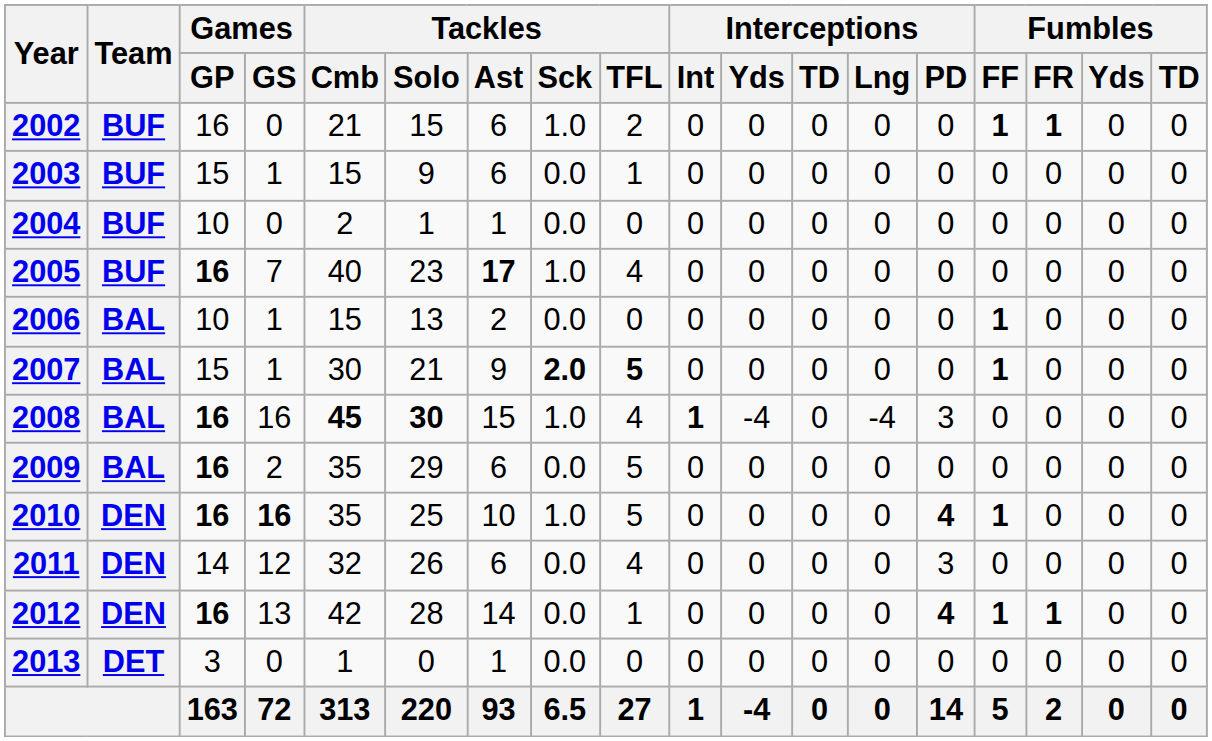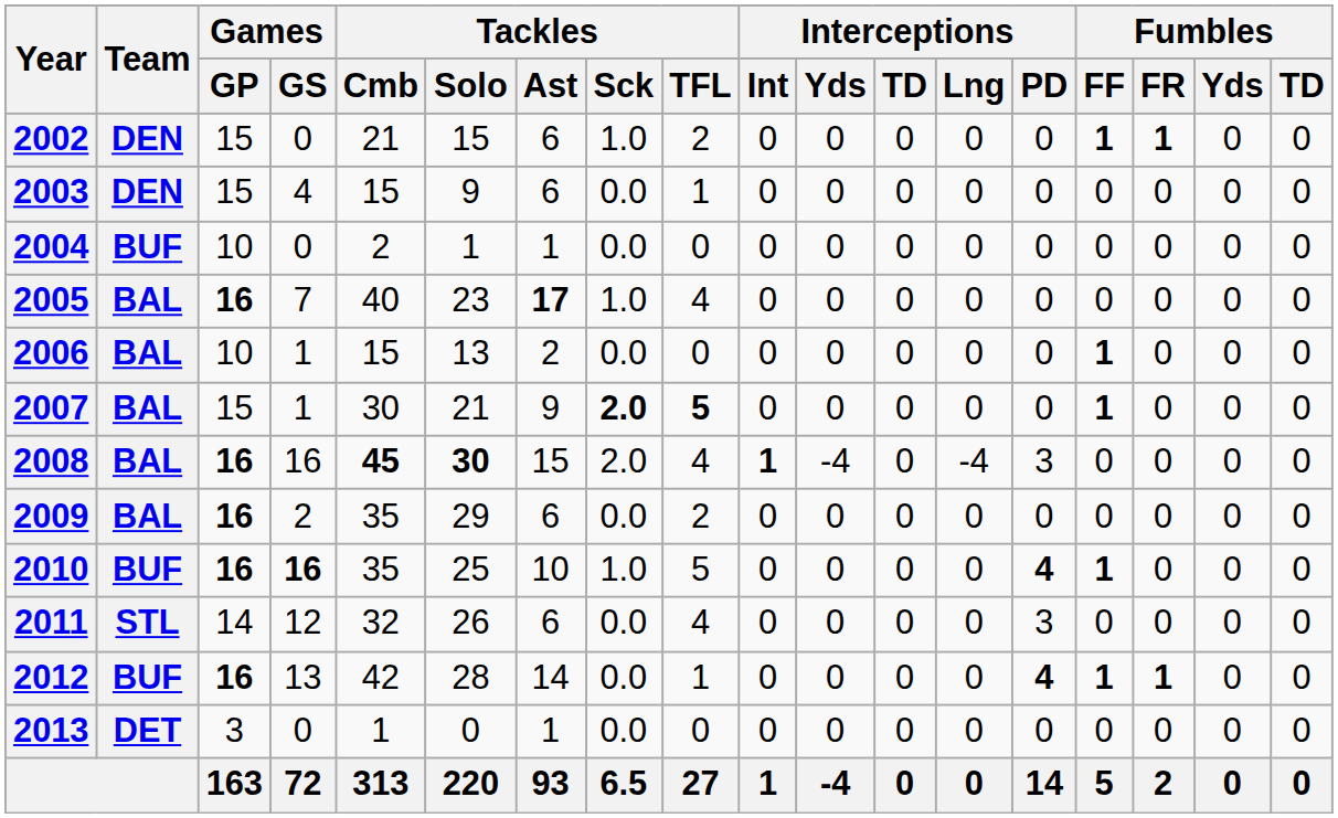2002 | Team: BUF -> DEN
2002 | Games / GP: 16 -> 15
2003 | Team: BUF -> DEN
2003 | Games / GS: 1 -> 4
2005 | Team: BUF -> BAL
2008 | Tackles / Sck: 1.0 -> 2.0
2009 | Tackles / TFL: 5 -> 2
2010 | Team: DEN -> BUF
2011 | Team: DEN -> STL
2012 | Team: DEN -> BUF
